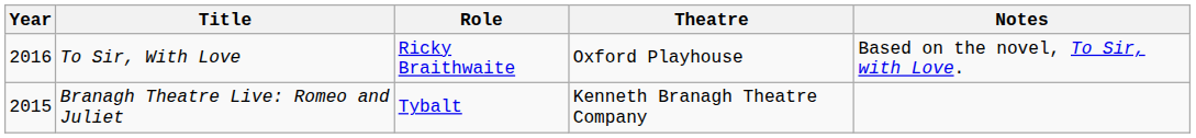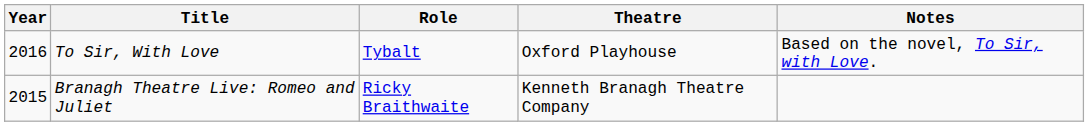To Sir, With Love | Role: Ricky Braithwaite -> Tybalt
Branagh Theatre Live: Romeo and Juliet | Role: Tybalt -> Ricky Braithwaite
